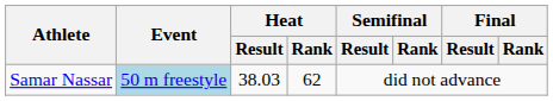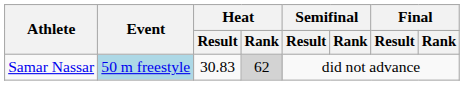Samar Nassar | Heat / Result: 38.03 -> 30.83
Samar Nassar | Heat / Rank: no background -> lightgrey background
